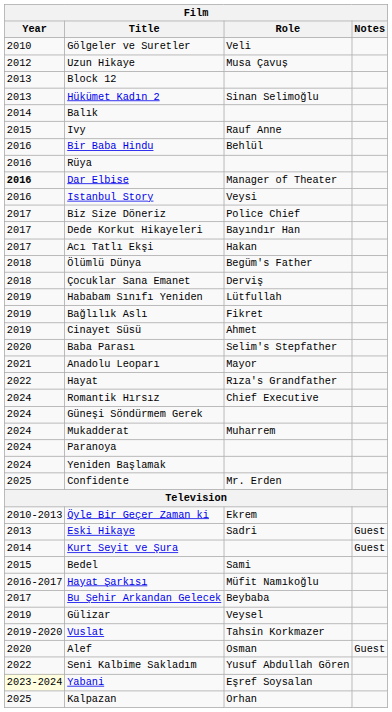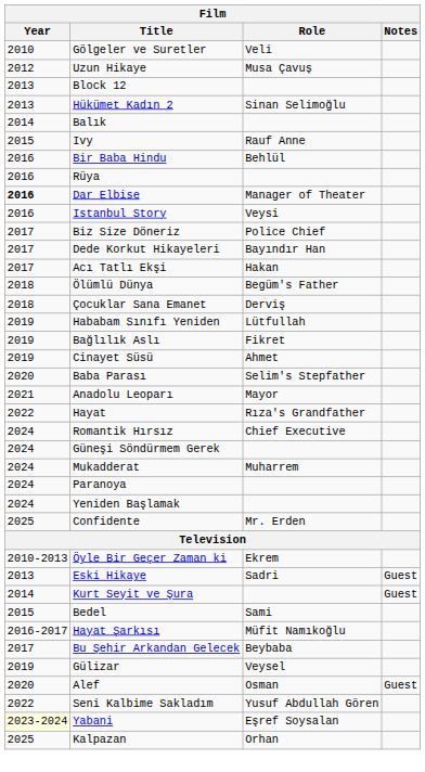- row: 2019-2020 | Vuslat | Tahsin Korkmazer
